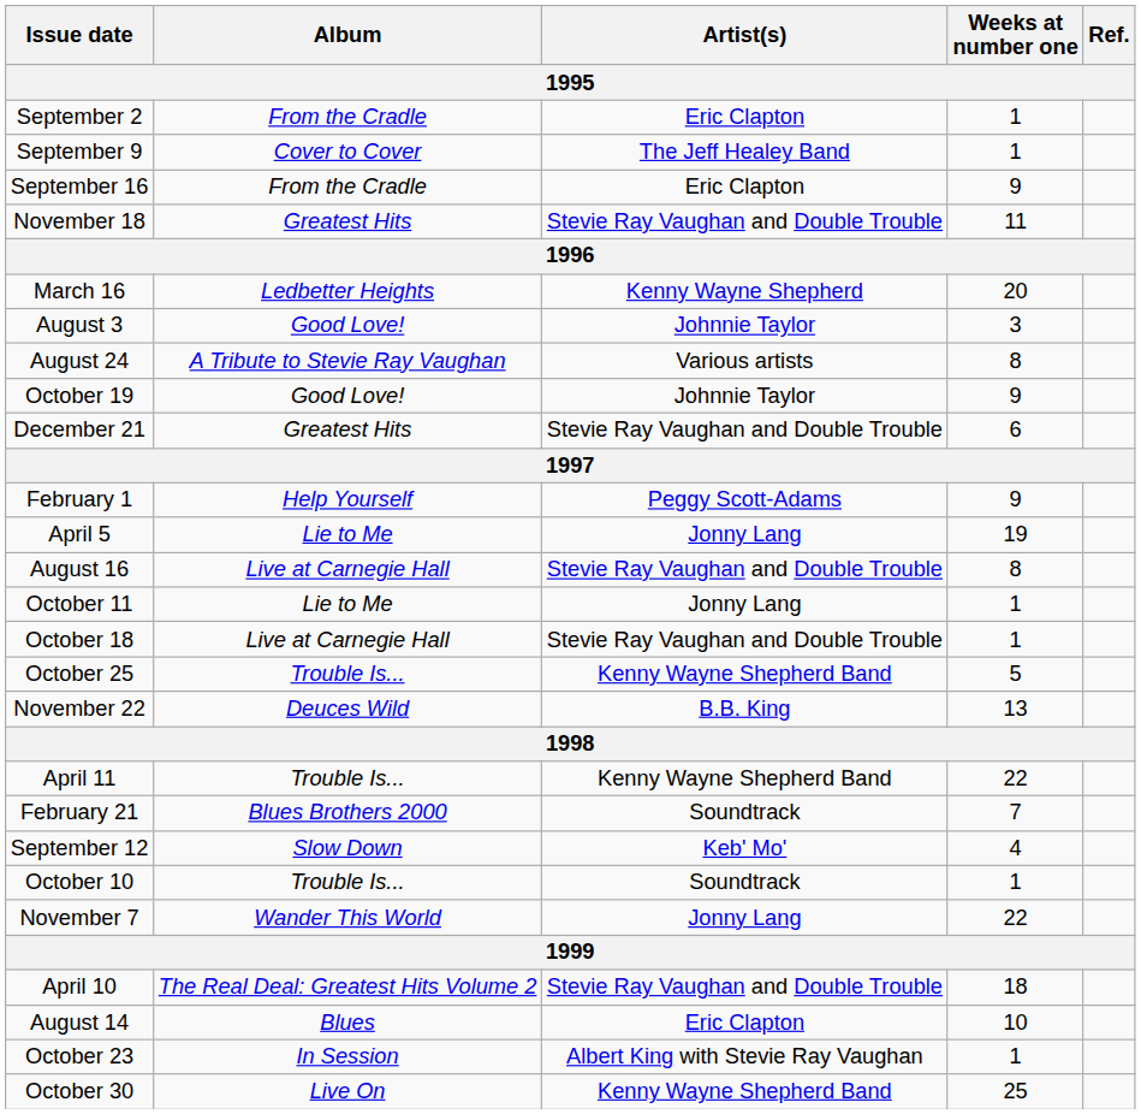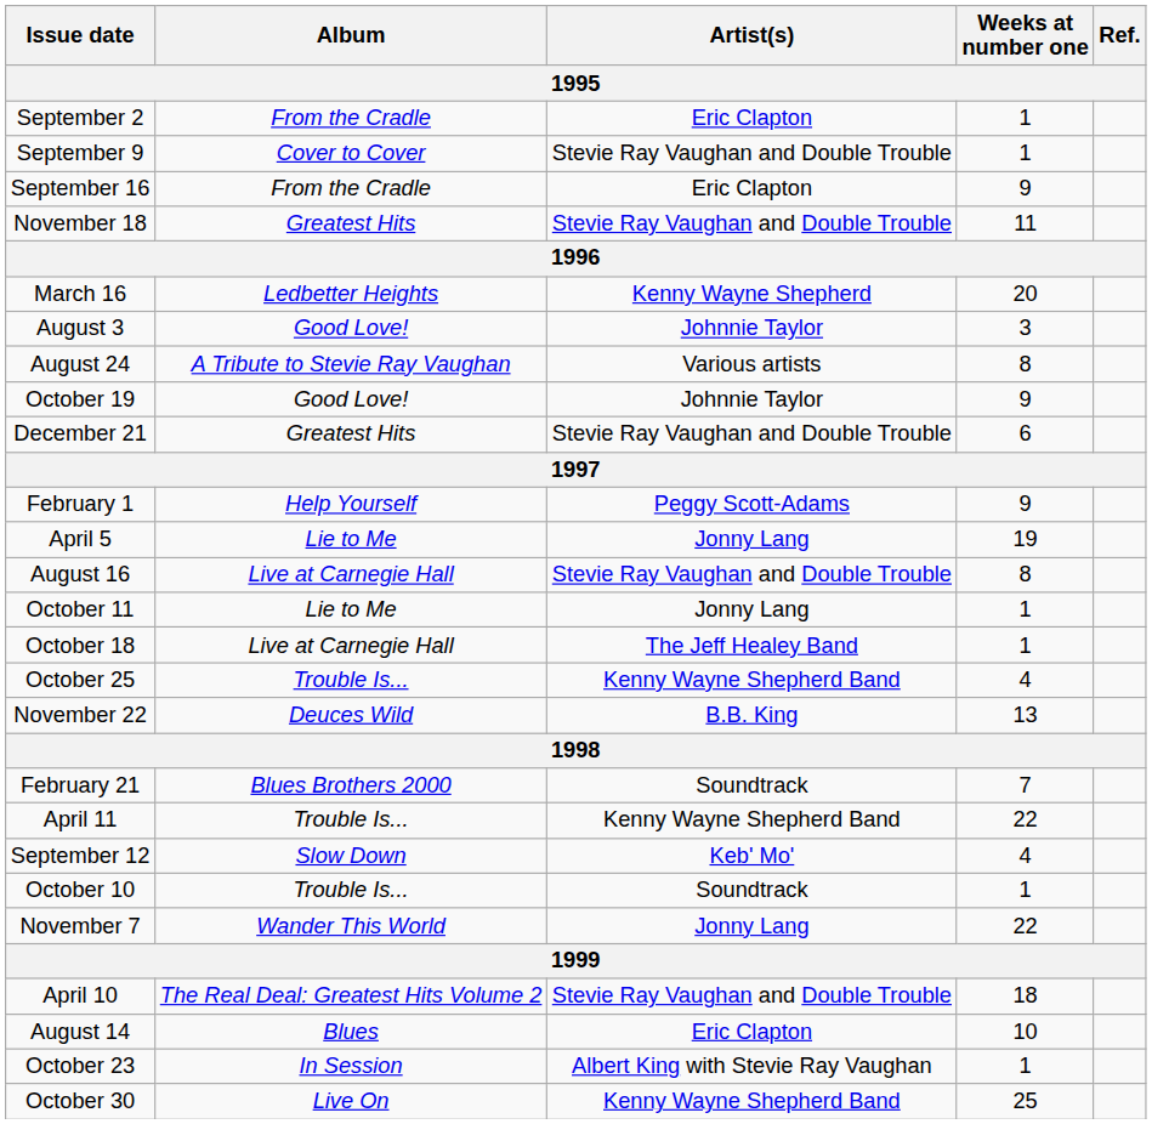September 9 | Artist(s): The Jeff Healey Band -> Stevie Ray Vaughan and Double Trouble
October 18 | Artist(s): Stevie Ray Vaughan and Double Trouble -> The Jeff Healey Band
October 25 | Weeks at number one: 5 -> 4
rows swapped: February 21 <-> April 11
